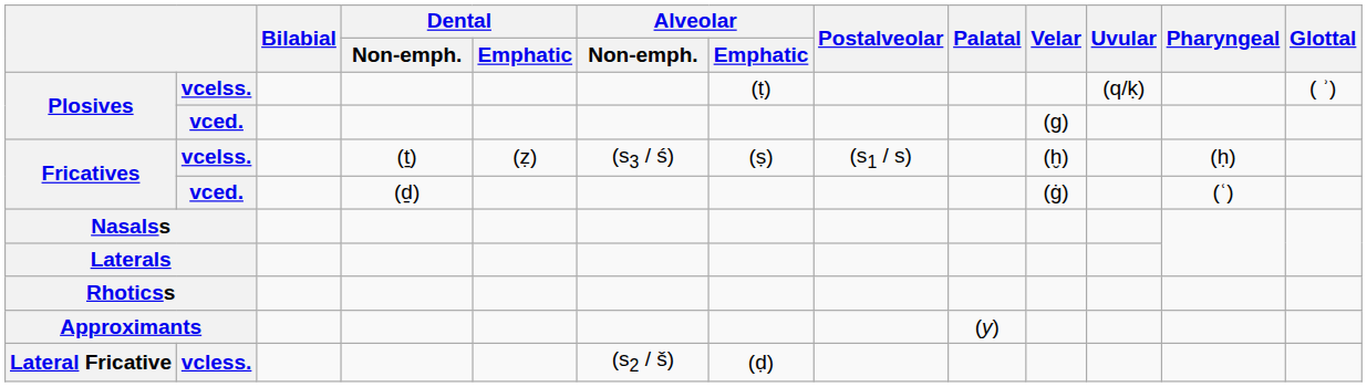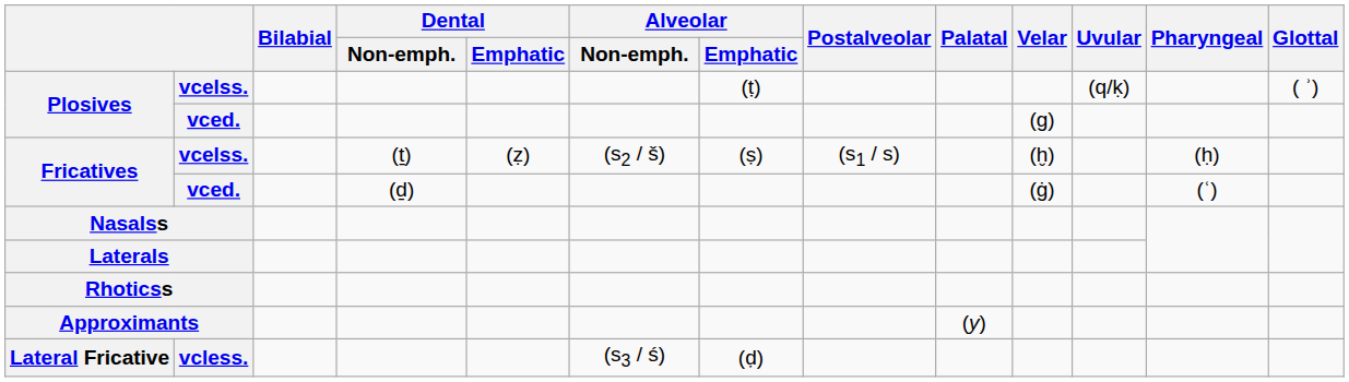Fricatives / vcelss. | Alveolar / Non-emph.: (s3 / ś) -> (s2 / š)
Lateral Fricative | Alveolar / Non-emph.: (s2 / š) -> (s3 / ś)
